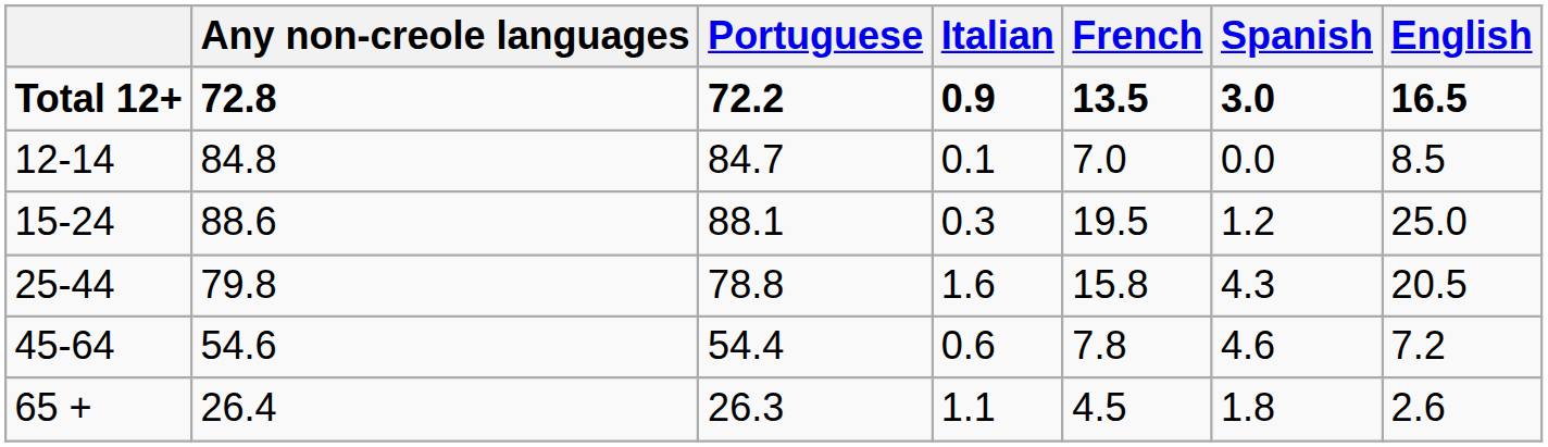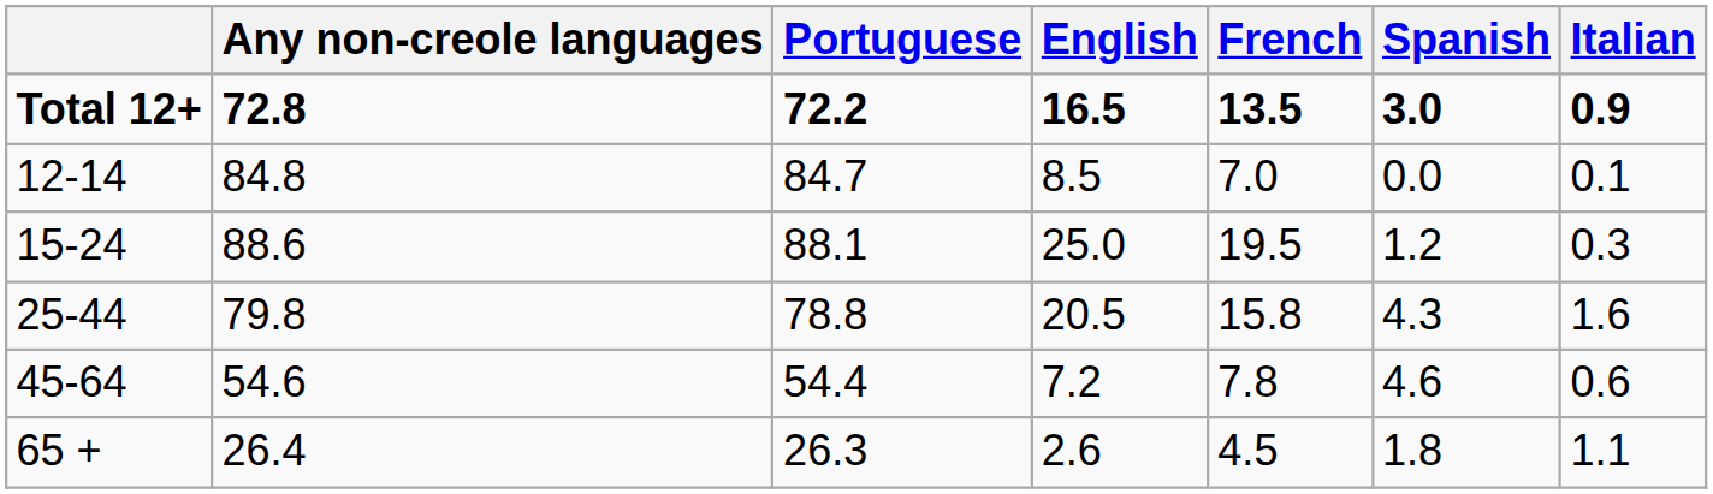columns swapped: English <-> Italian
